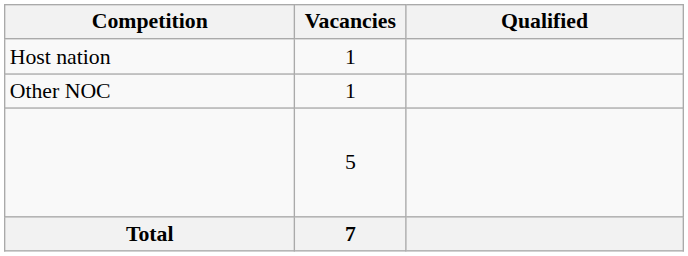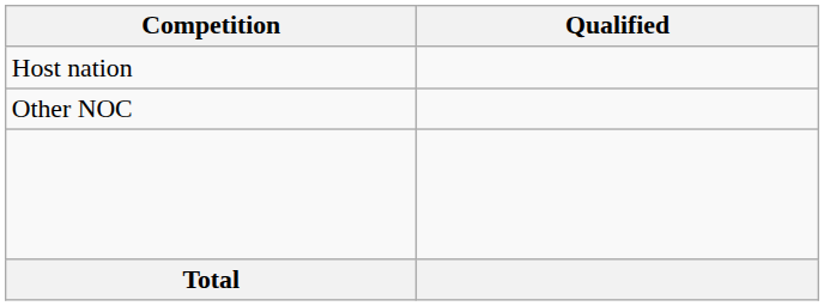- column: Vacancies | 1 | 1 | 5 | 7
